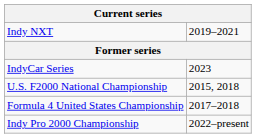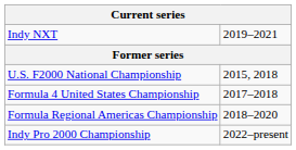- row: IndyCar Series | 2023
+ row: Formula Regional Americas Championship | 2018–2020
